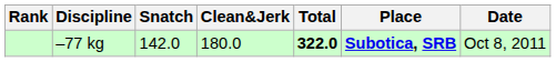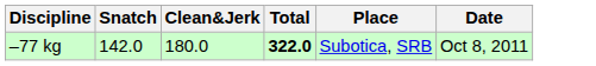- column: Rank
–77 kg | Place: bold -> normal
